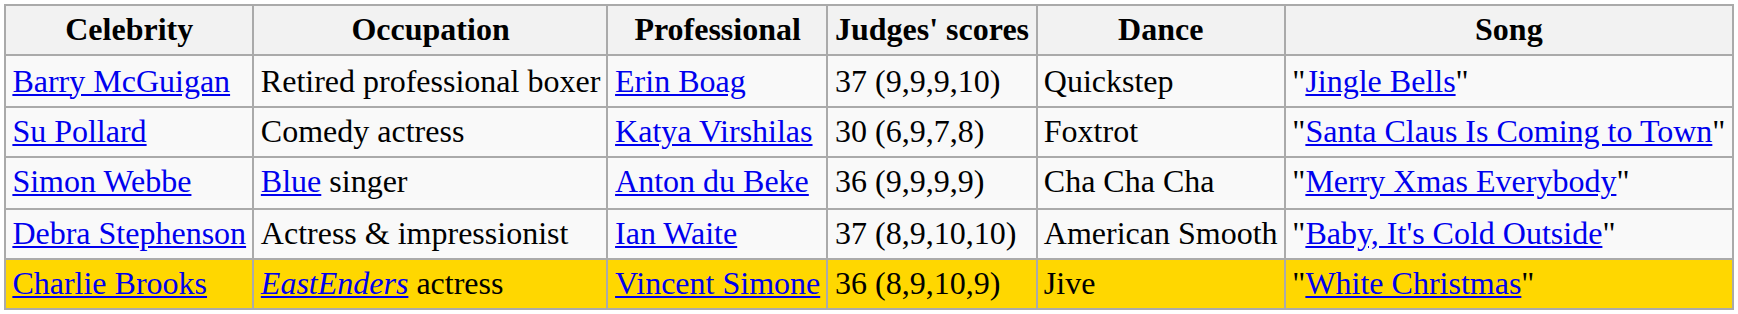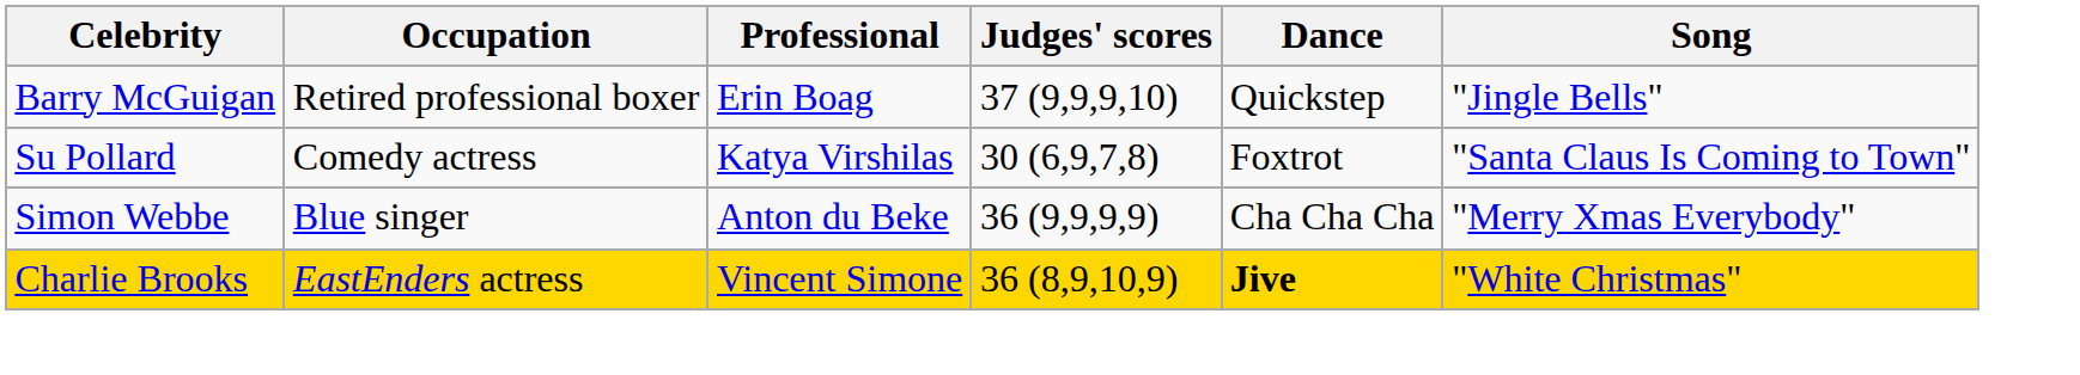- row: Debra Stephenson | Actress & impressionist | Ian Waite | 37 (8,9,10,10) | American Smooth | "Baby, It's Cold Outside"
Charlie Brooks | Dance: normal -> bold
